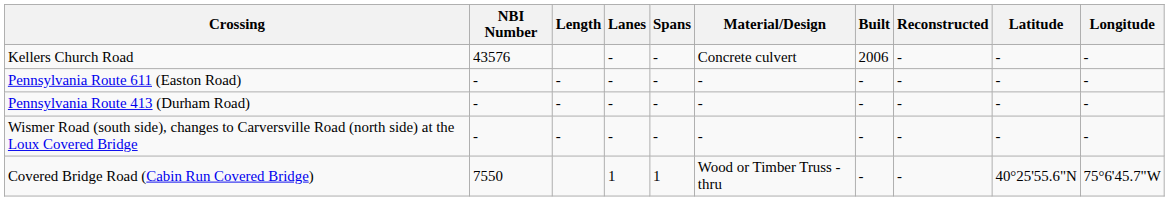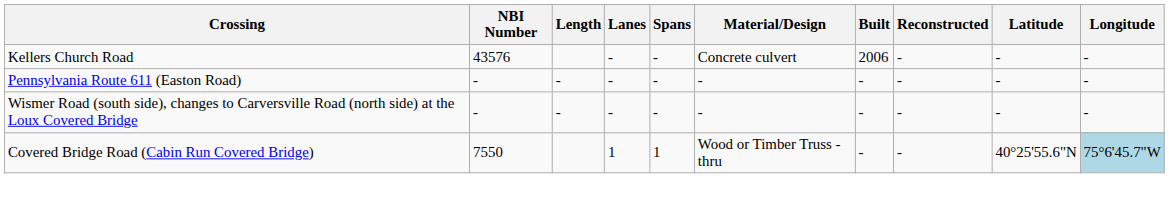- row: Pennsylvania Route 413 (Durham Road) | - | - | - | - | - | - | - | - | -
Covered Bridge Road (Cabin Run Covered Bridge) | Longitude: no background -> lightblue background
